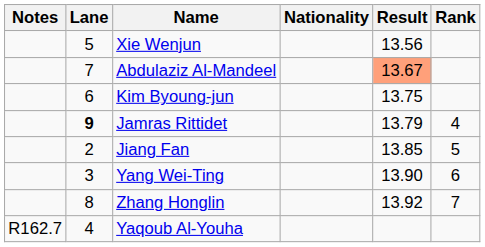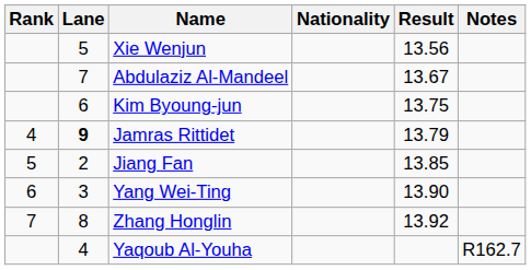columns swapped: Rank <-> Notes
Abdulaziz Al-Mandeel | Result: lightsalmon background -> no background
